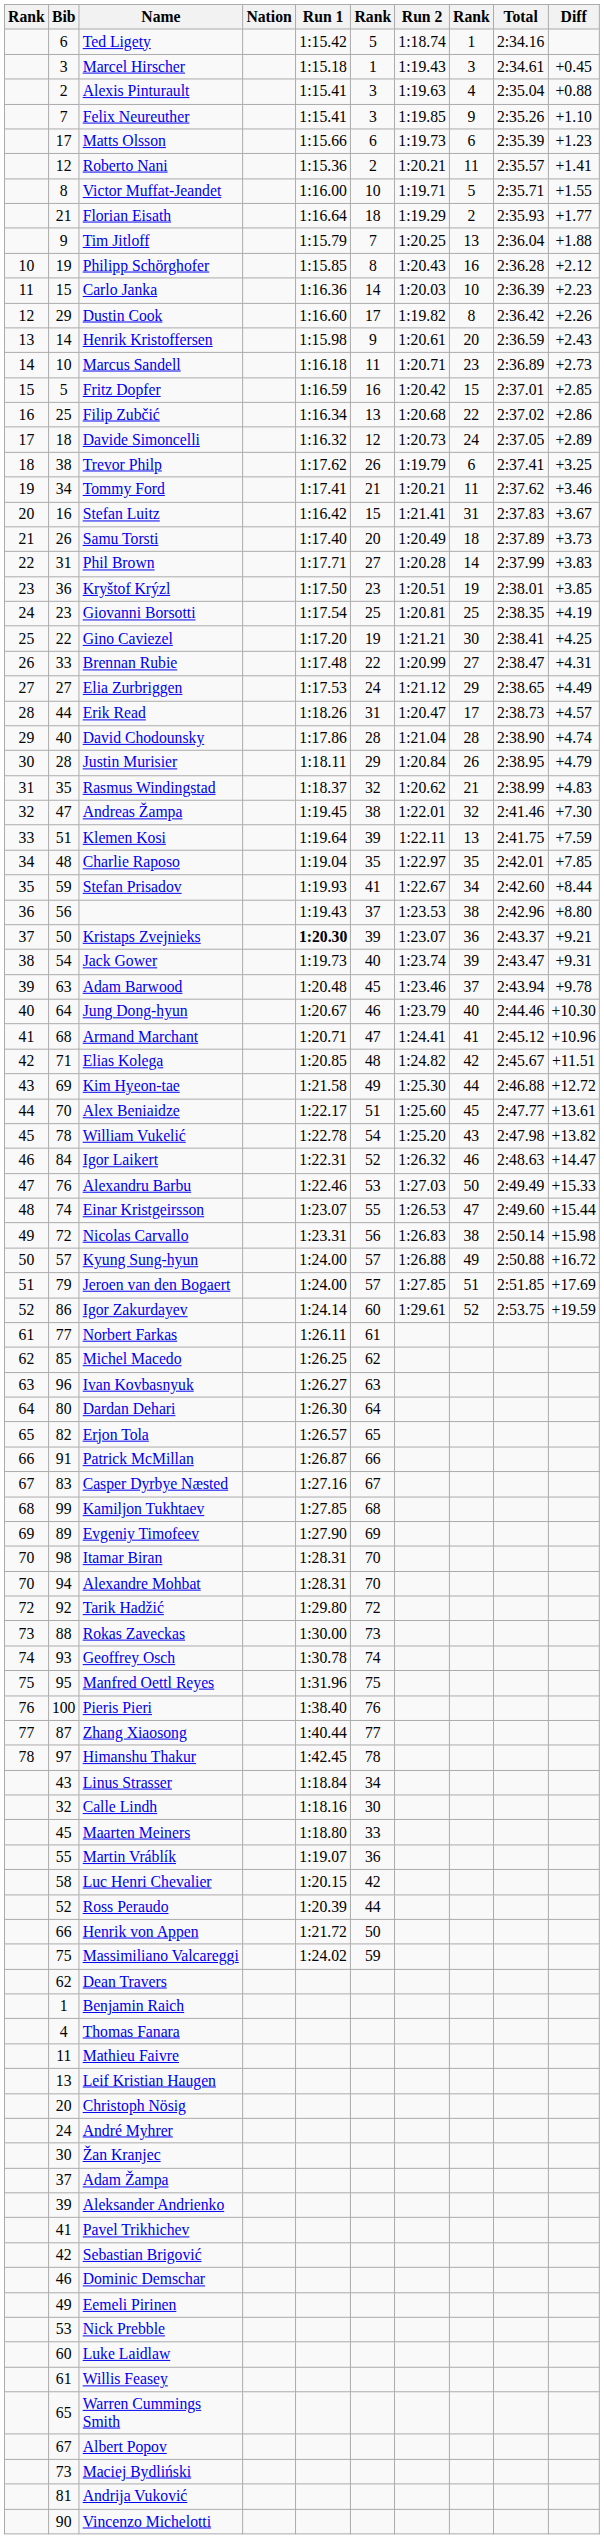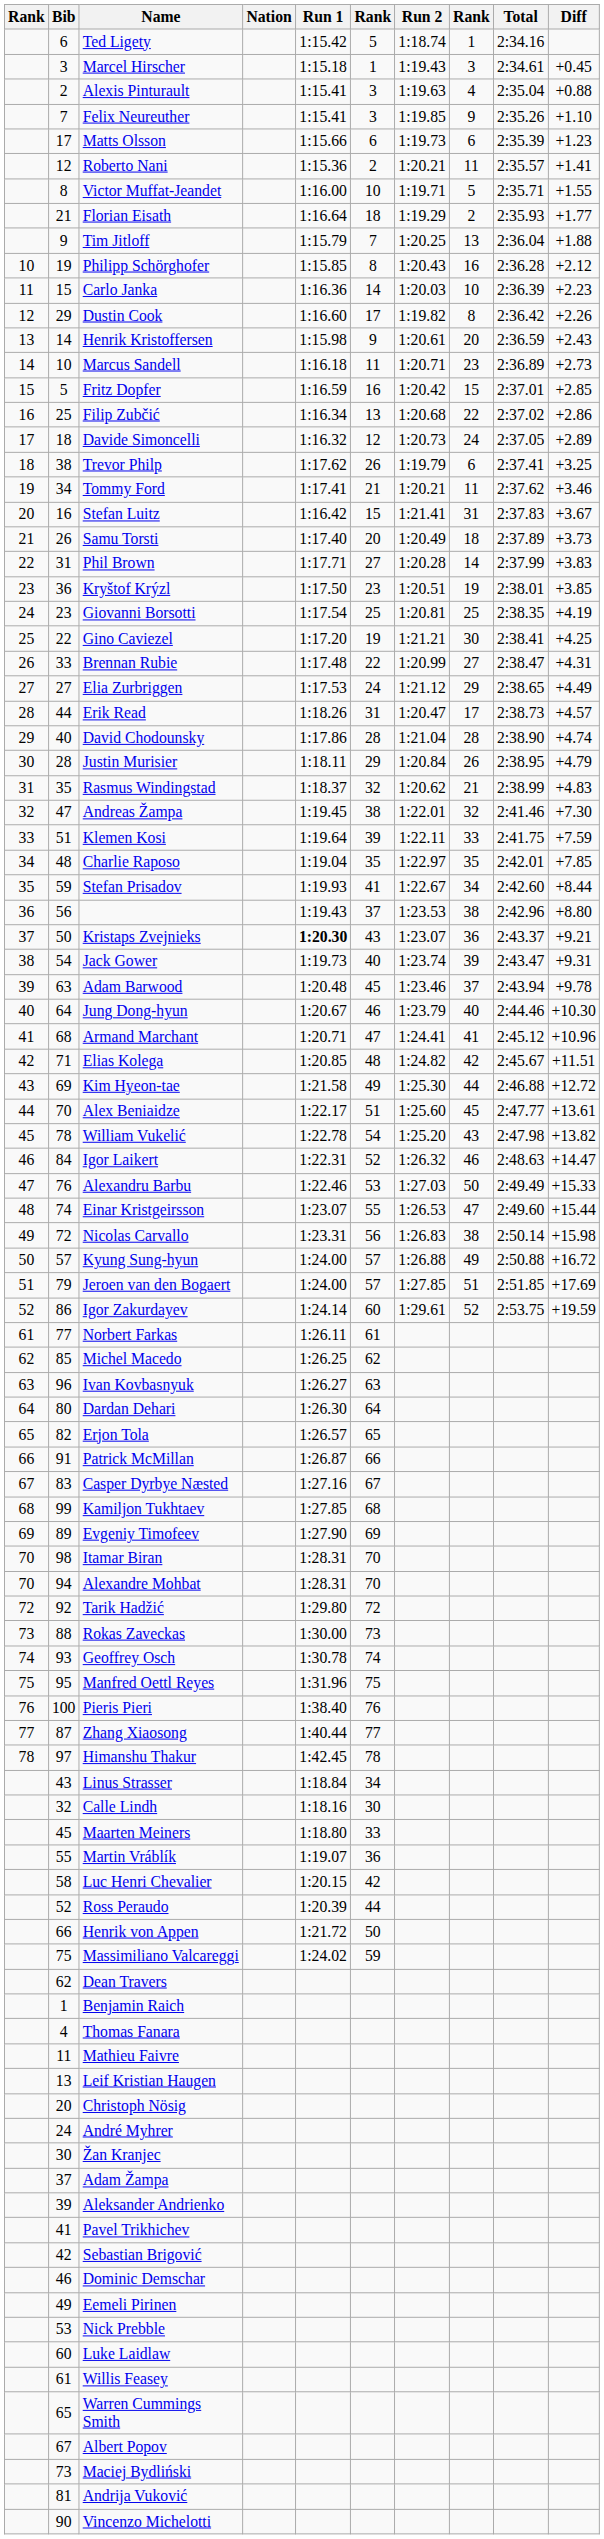Klemen Kosi | column 8: 13 -> 33
Kristaps Zvejnieks | column 6: 39 -> 43
